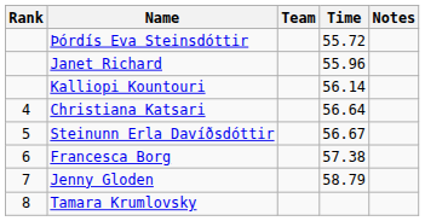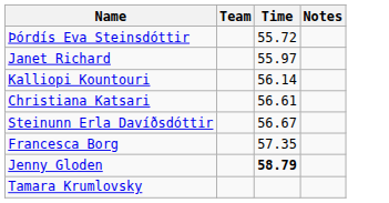- column: Rank | 4 | 5 | 6 | 7 | 8
Janet Richard | Time: 55.96 -> 55.97
Christiana Katsari | Time: 56.64 -> 56.61
Francesca Borg | Time: 57.38 -> 57.35
Jenny Gloden | Time: normal -> bold
